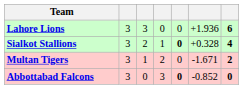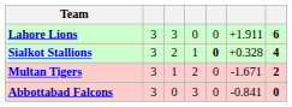Lahore Lions | column 6: +1.936 -> +1.911
Abbottabad Falcons | column 5: bold -> normal
Abbottabad Falcons | column 6: -0.852 -> -0.841
